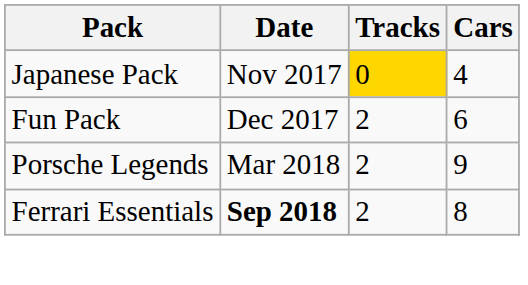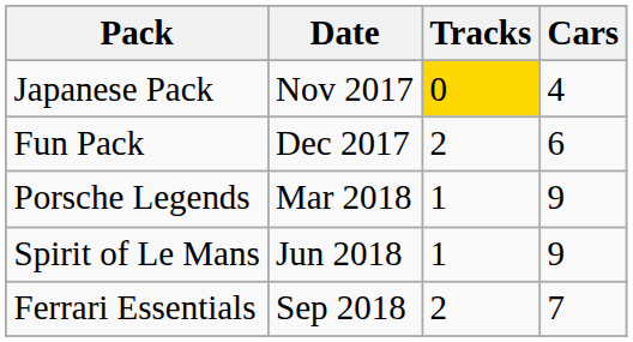Porsche Legends | Tracks: 2 -> 1
+ row: Spirit of Le Mans | Jun 2018 | 1 | 9
Ferrari Essentials | Date: bold -> normal
Ferrari Essentials | Cars: 8 -> 7
